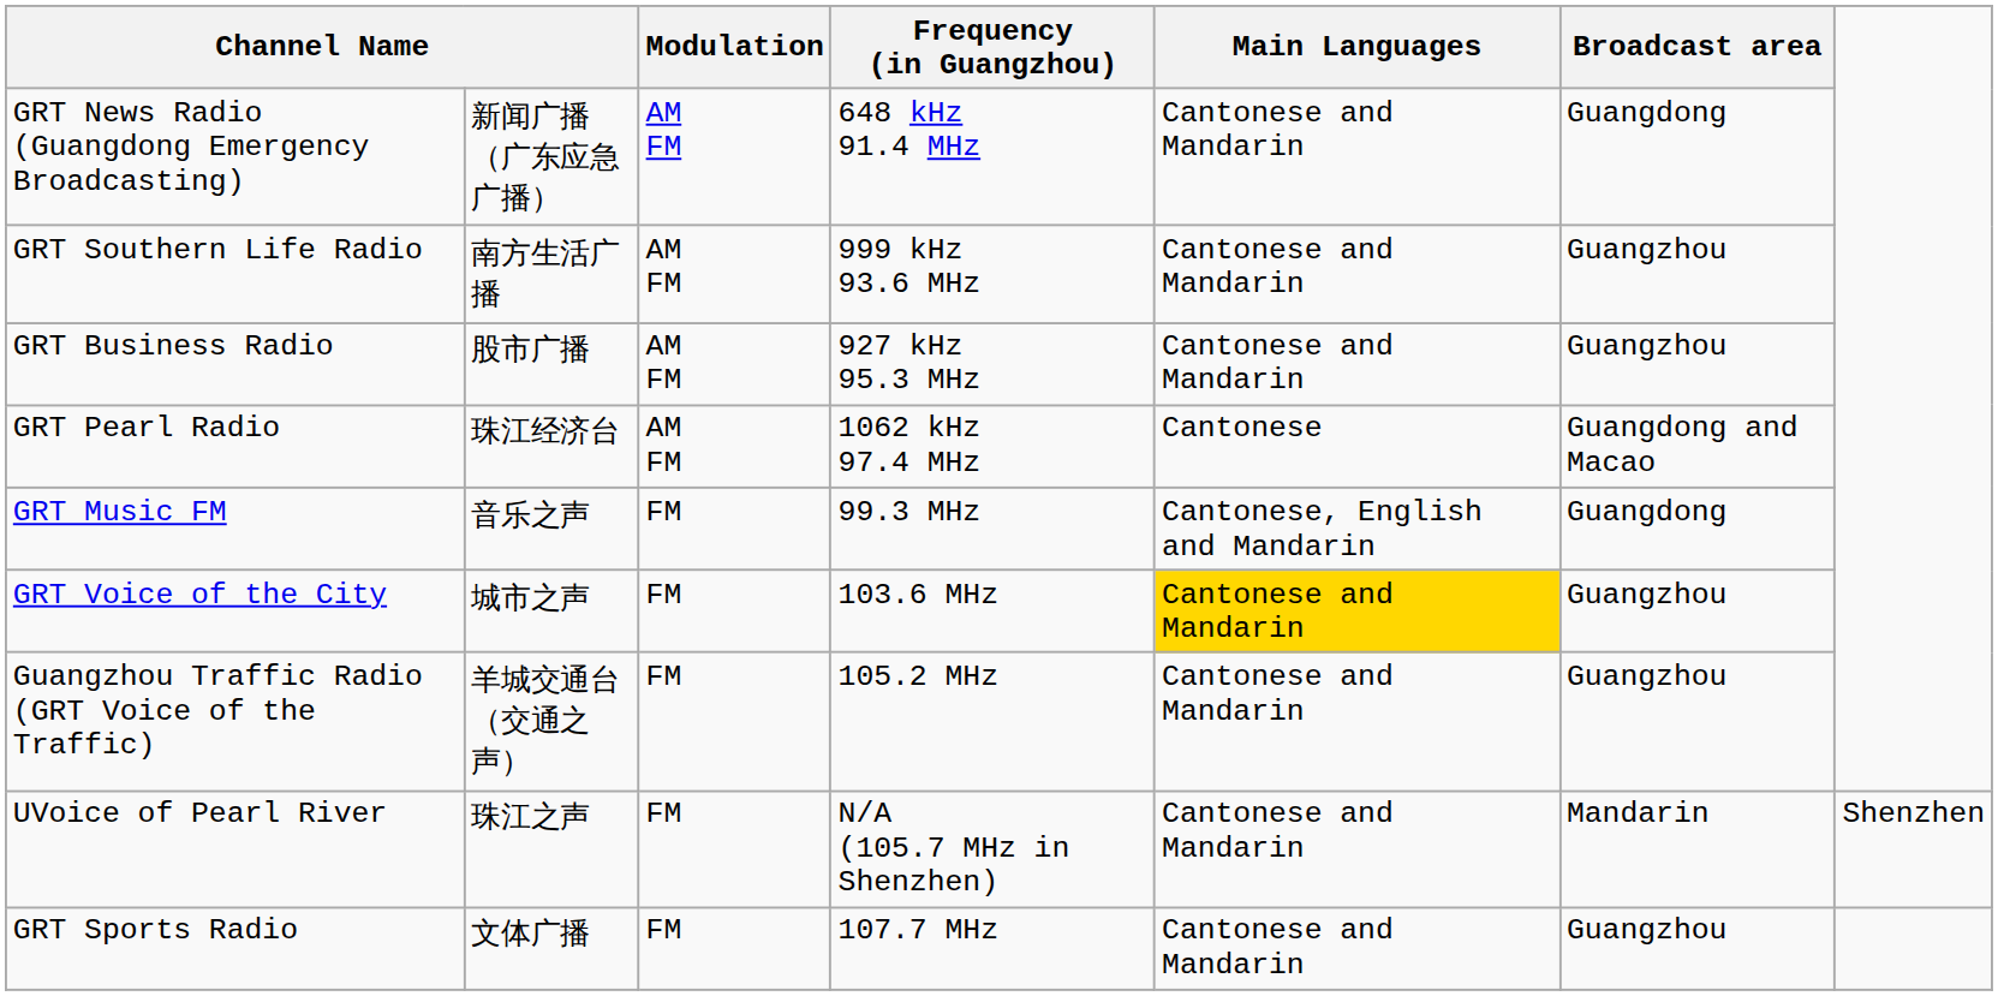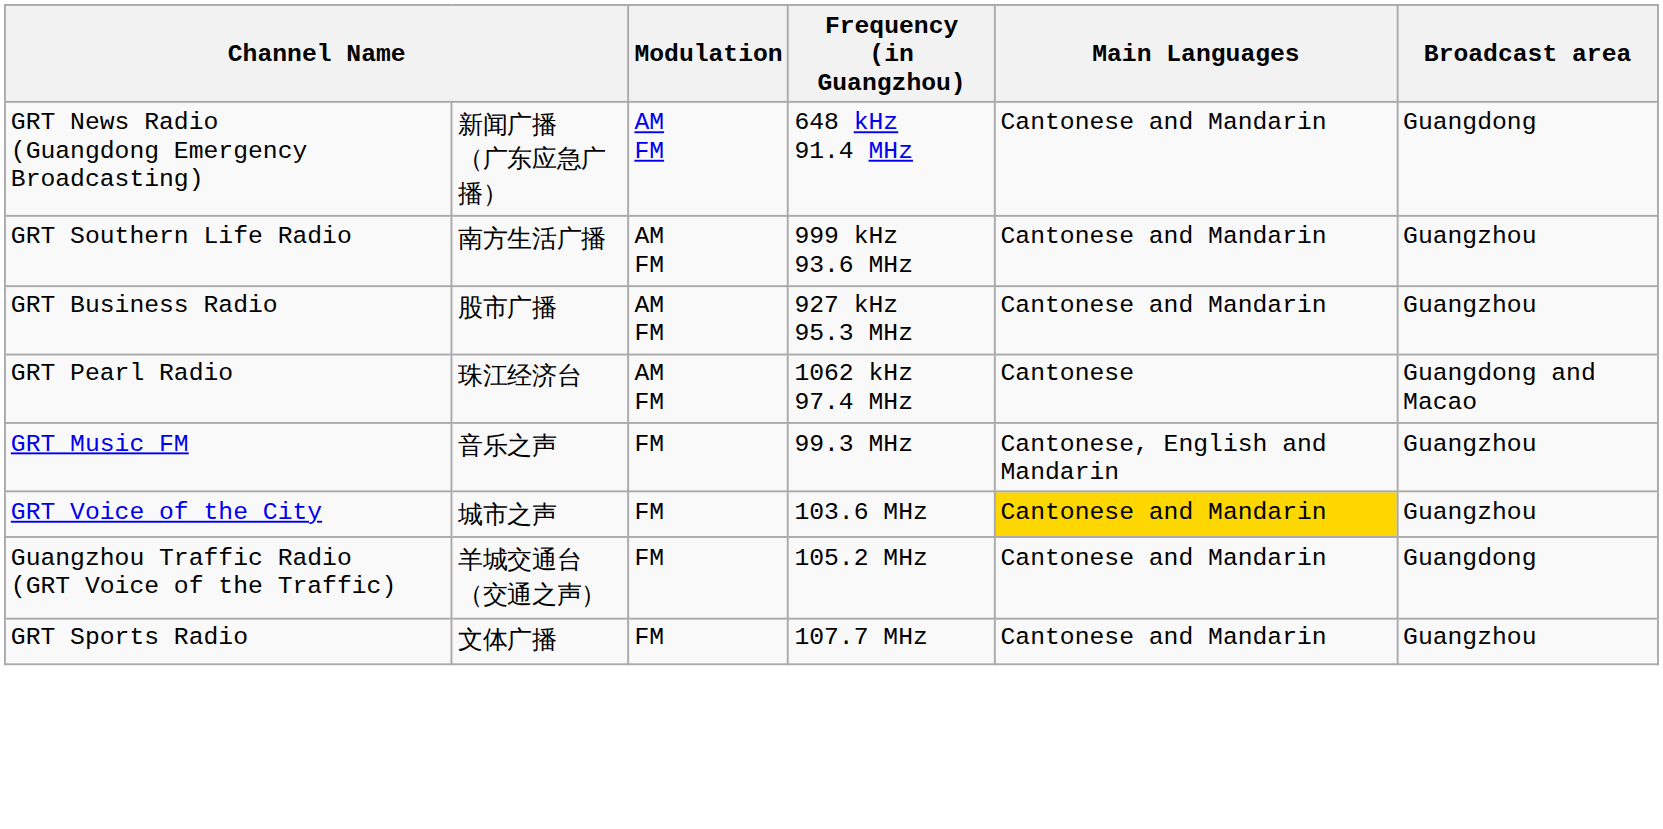GRT Music FM | Broadcast area: Guangdong -> Guangzhou
Guangzhou Traffic Radio (GRT Voice of the Traffic) | Broadcast area: Guangzhou -> Guangdong
- row: UVoice of Pearl River | 珠江之声 | FM | N/A (105.7 MHz in Shenzhen) | Cantonese and Mandarin | Mandarin | Shenzhen
